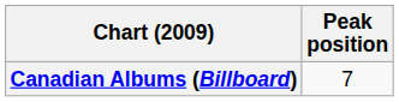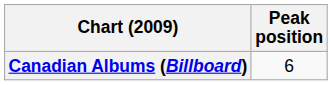Canadian Albums (Billboard) | Peak position: 7 -> 6
